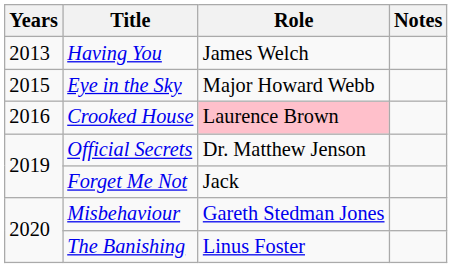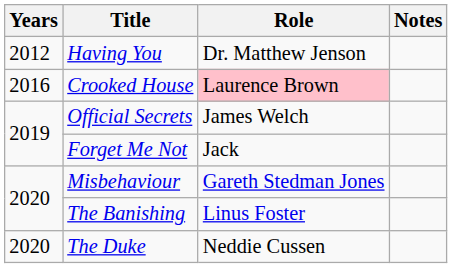Having You | Years: 2013 -> 2012
Having You | Role: James Welch -> Dr. Matthew Jenson
- row: 2015 | Eye in the Sky | Major Howard Webb
Official Secrets | Role: Dr. Matthew Jenson -> James Welch
+ row: 2020 | The Duke | Neddie Cussen
